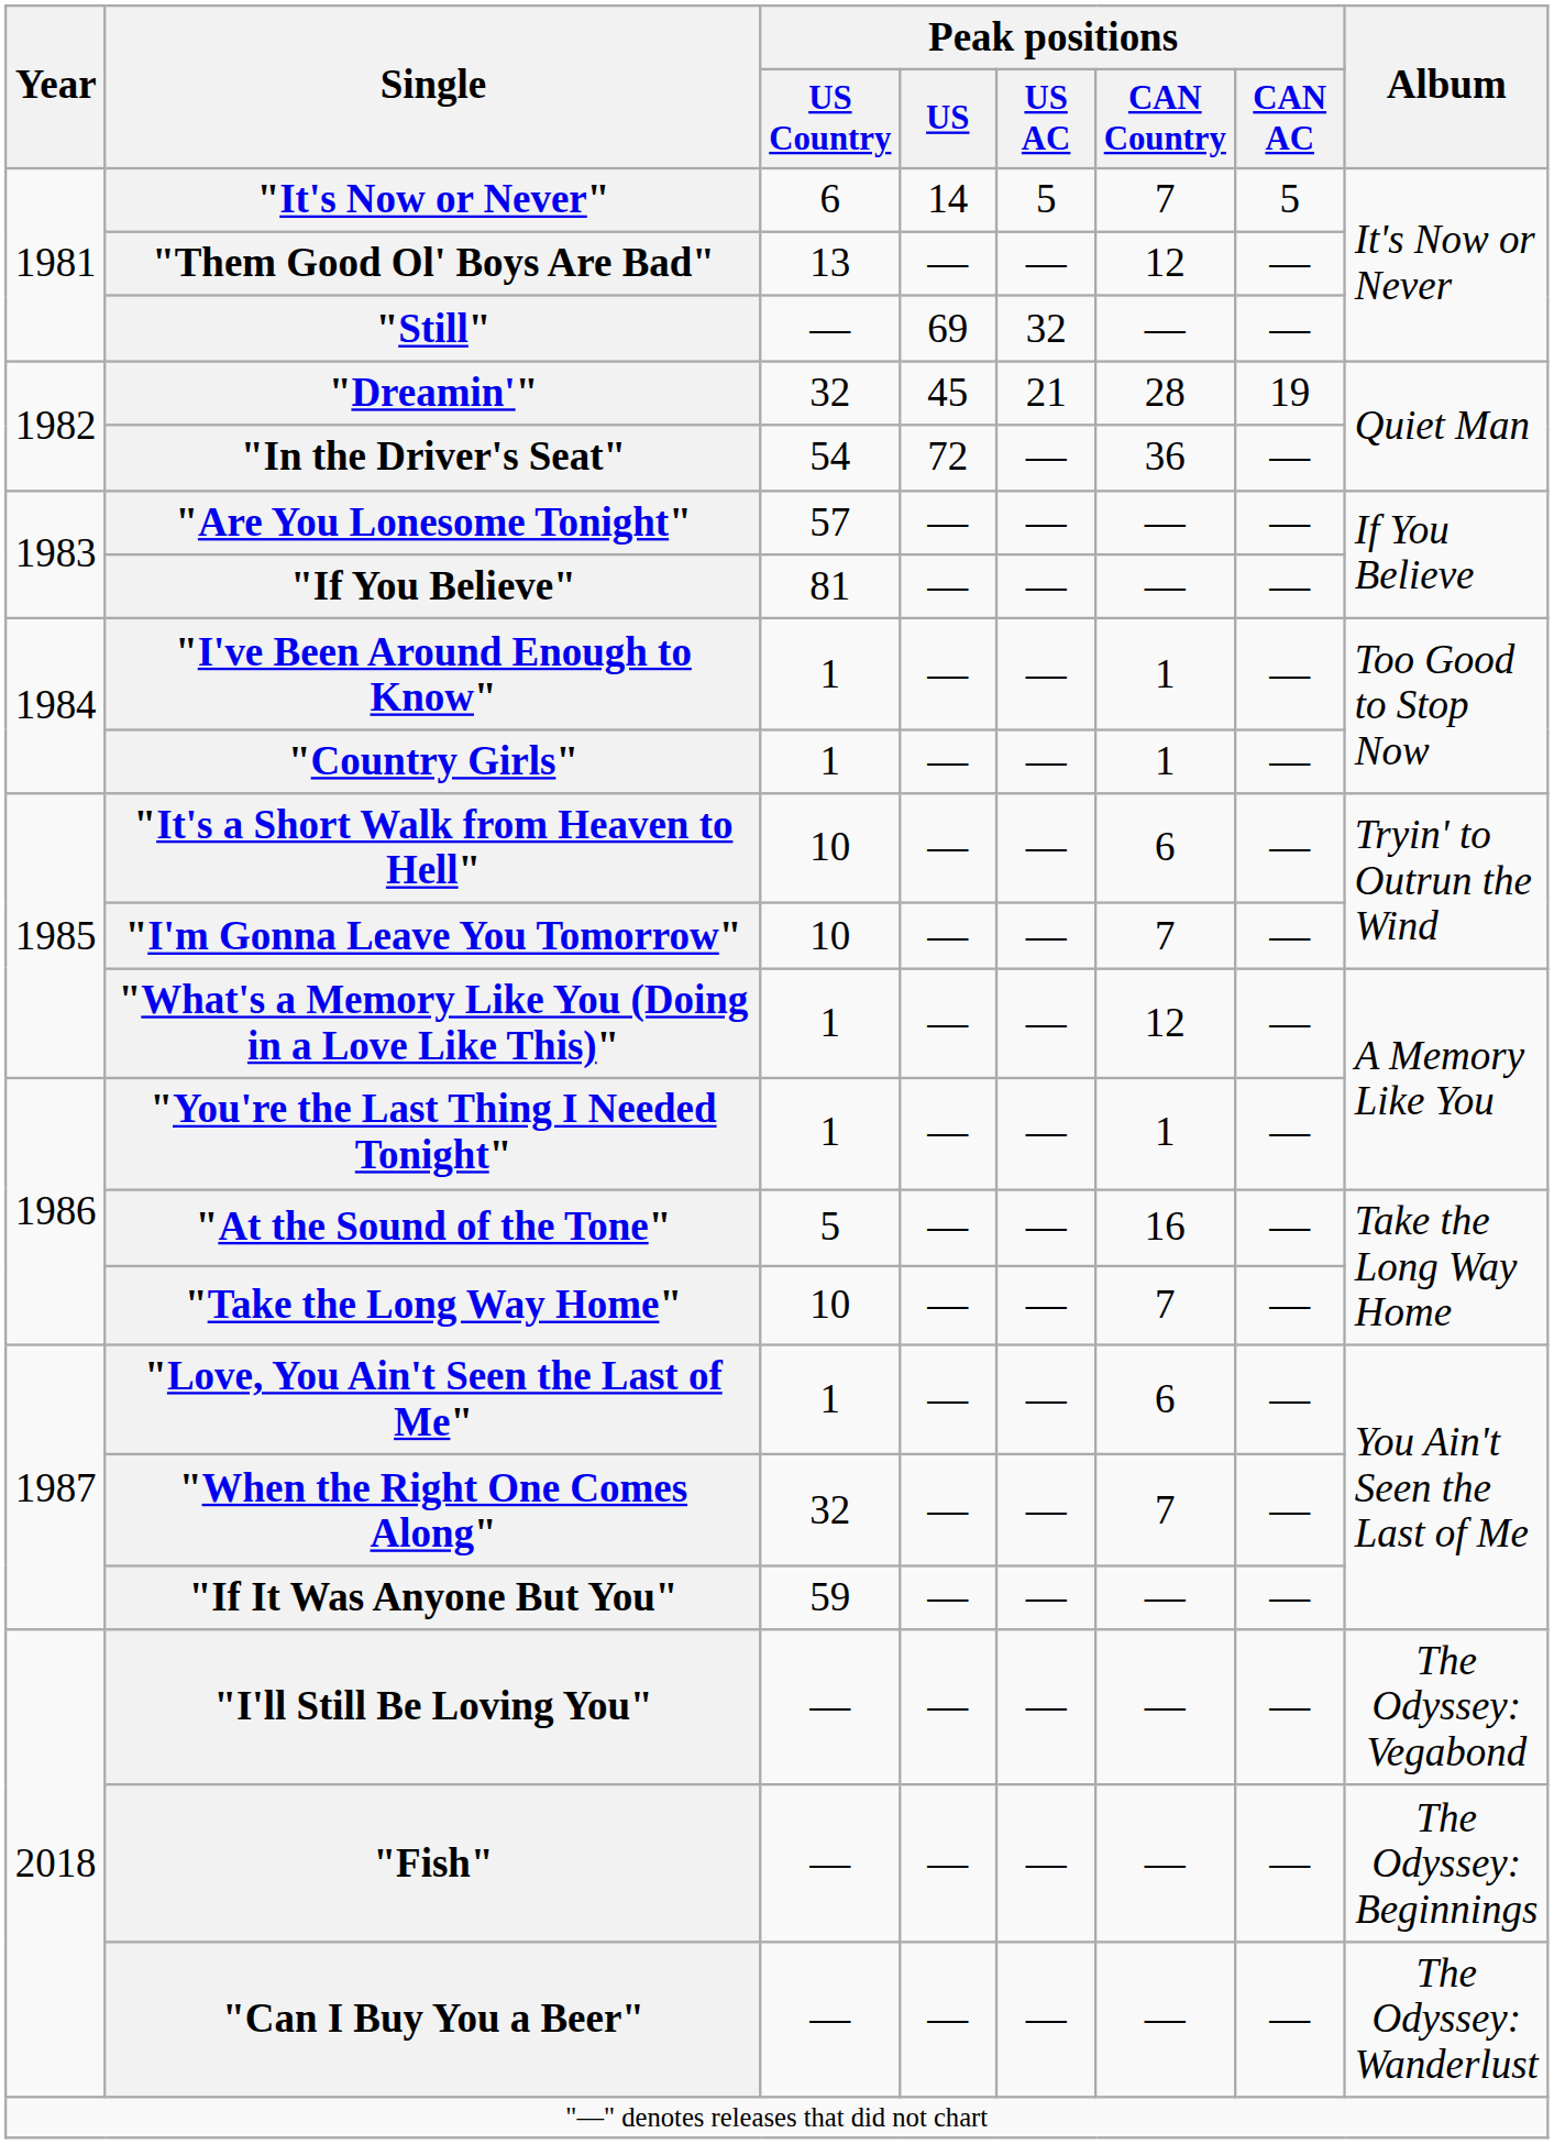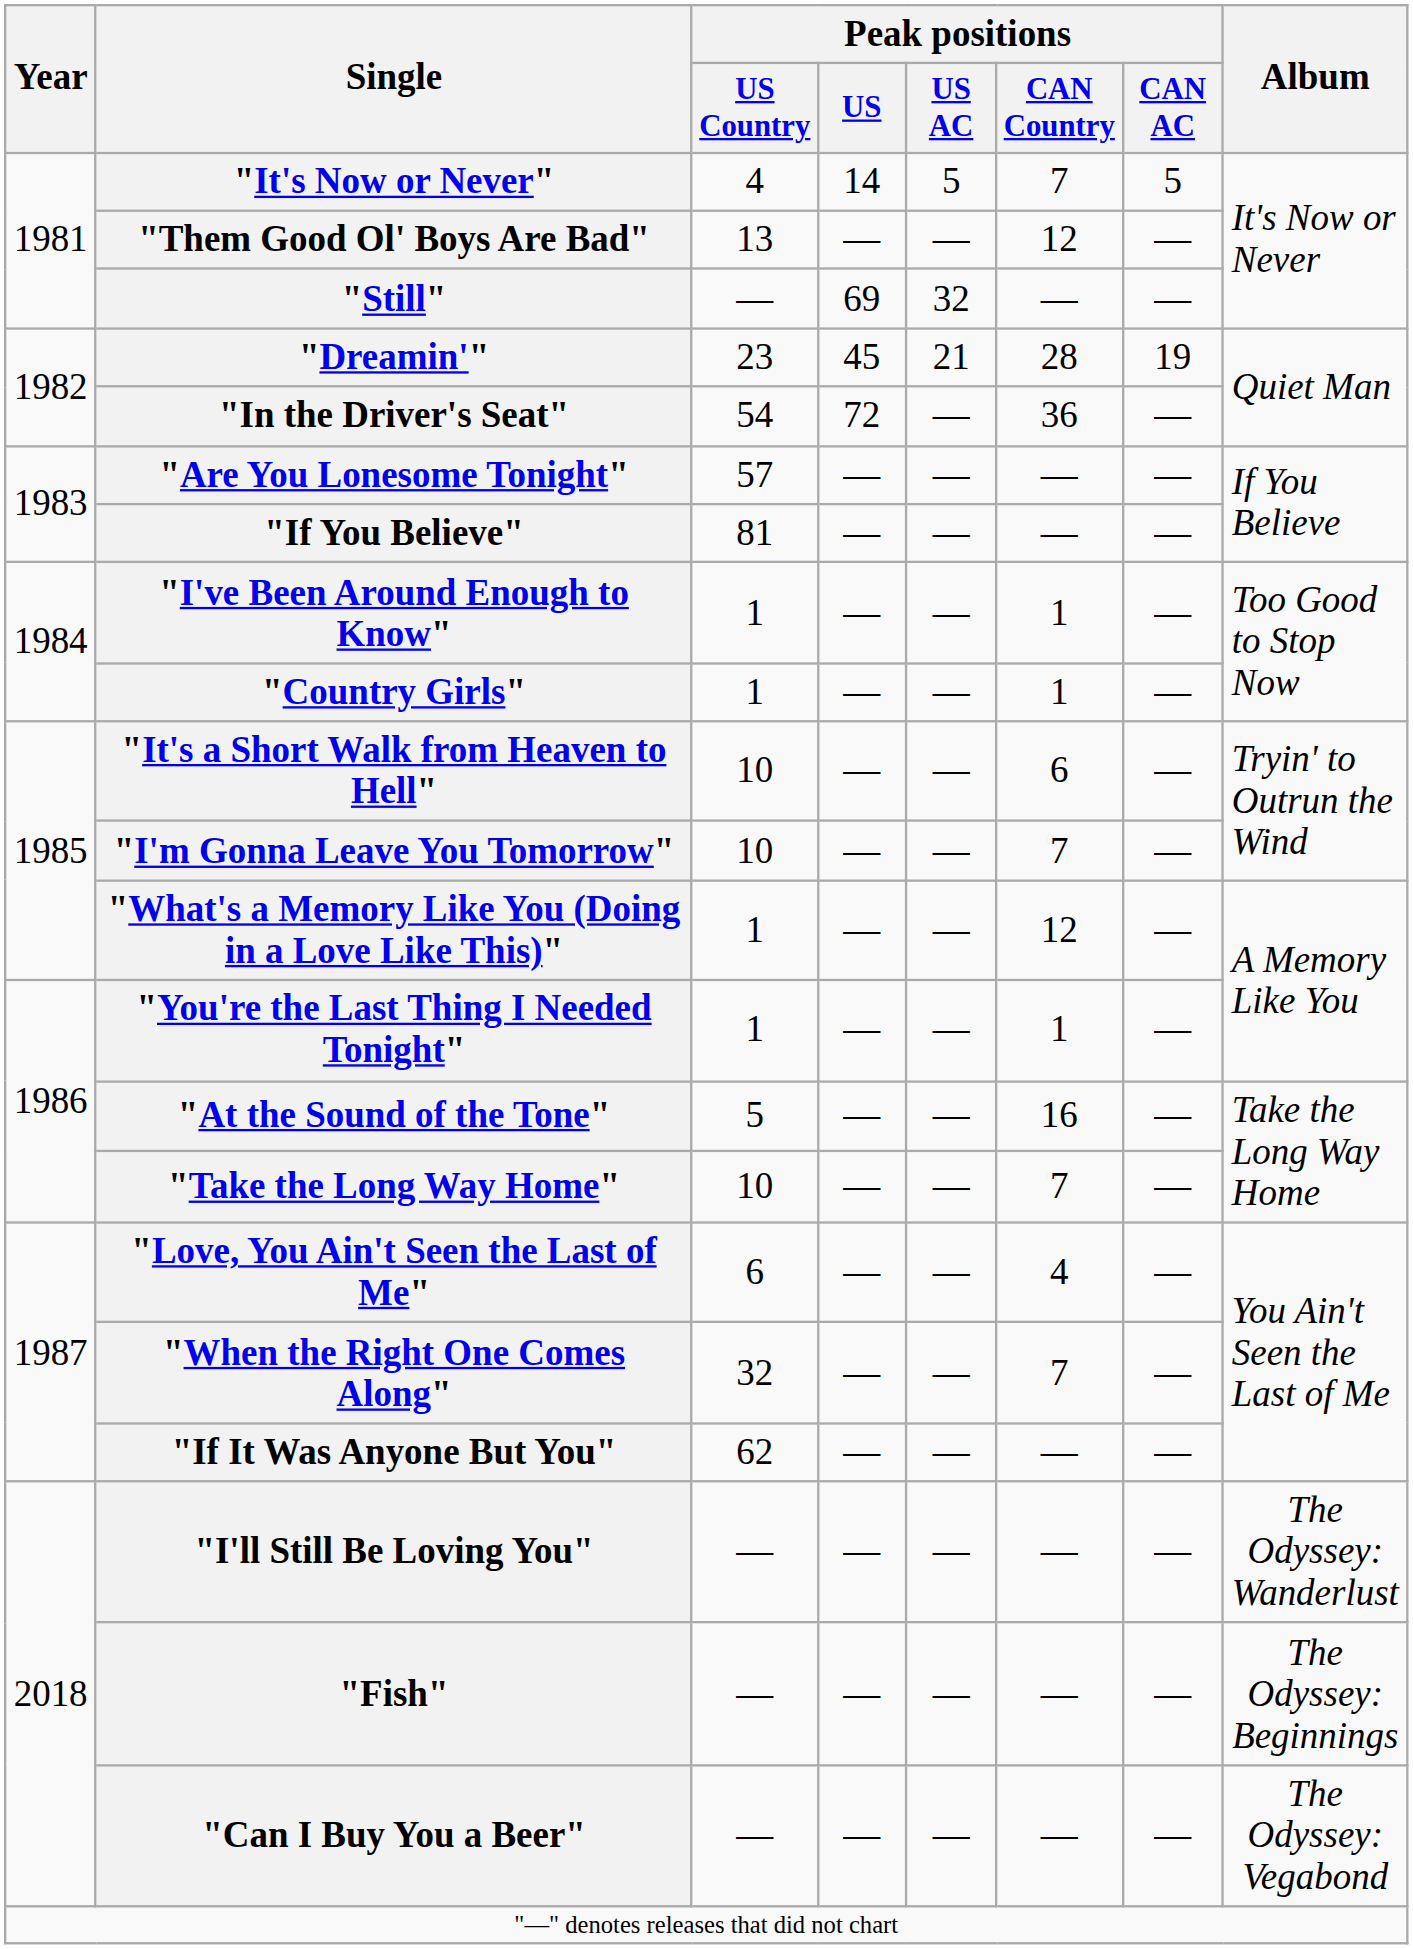"It's Now or Never" | Peak positions / US Country: 6 -> 4
"Dreamin'" | Peak positions / US Country: 32 -> 23
"Love, You Ain't Seen the Last of Me" | Peak positions / US Country: 1 -> 6
"Love, You Ain't Seen the Last of Me" | Peak positions / CAN Country: 6 -> 4
"If It Was Anyone But You" | Peak positions / US Country: 59 -> 62
"I'll Still Be Loving You" | Album: The Odyssey: Vegabond -> The Odyssey: Wanderlust
"Can I Buy You a Beer" | Album: The Odyssey: Wanderlust -> The Odyssey: Vegabond
